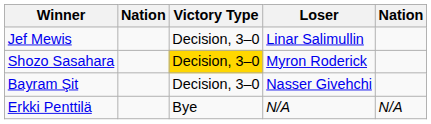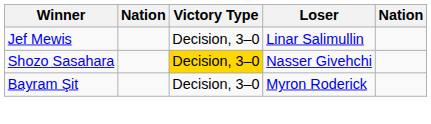Shozo Sasahara | Loser: Myron Roderick -> Nasser Givehchi
Bayram Şit | Loser: Nasser Givehchi -> Myron Roderick
- row: Erkki Penttilä | Bye | N/A | N/A
